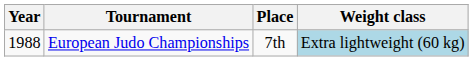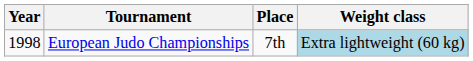European Judo Championships | Year: 1988 -> 1998
